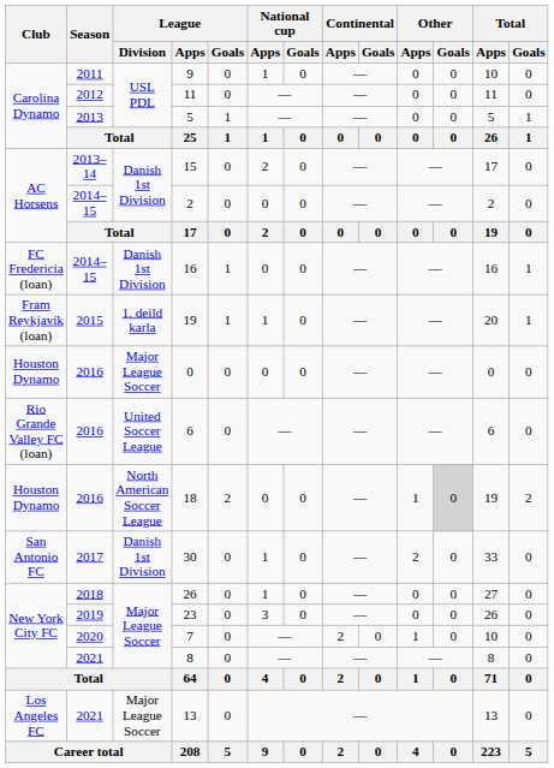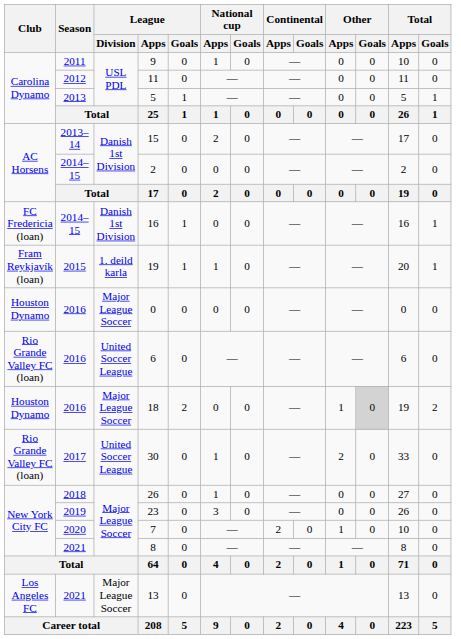18 | League / Division: North American Soccer League -> Major League Soccer
30 | Club: San Antonio FC -> Rio Grande Valley FC (loan)
30 | League / Division: Danish 1st Division -> United Soccer League
